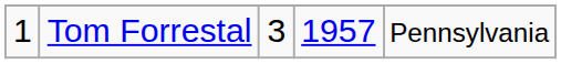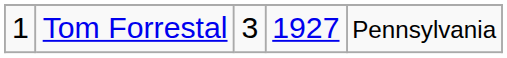Tom Forrestal | column 4: 1957 -> 1927
